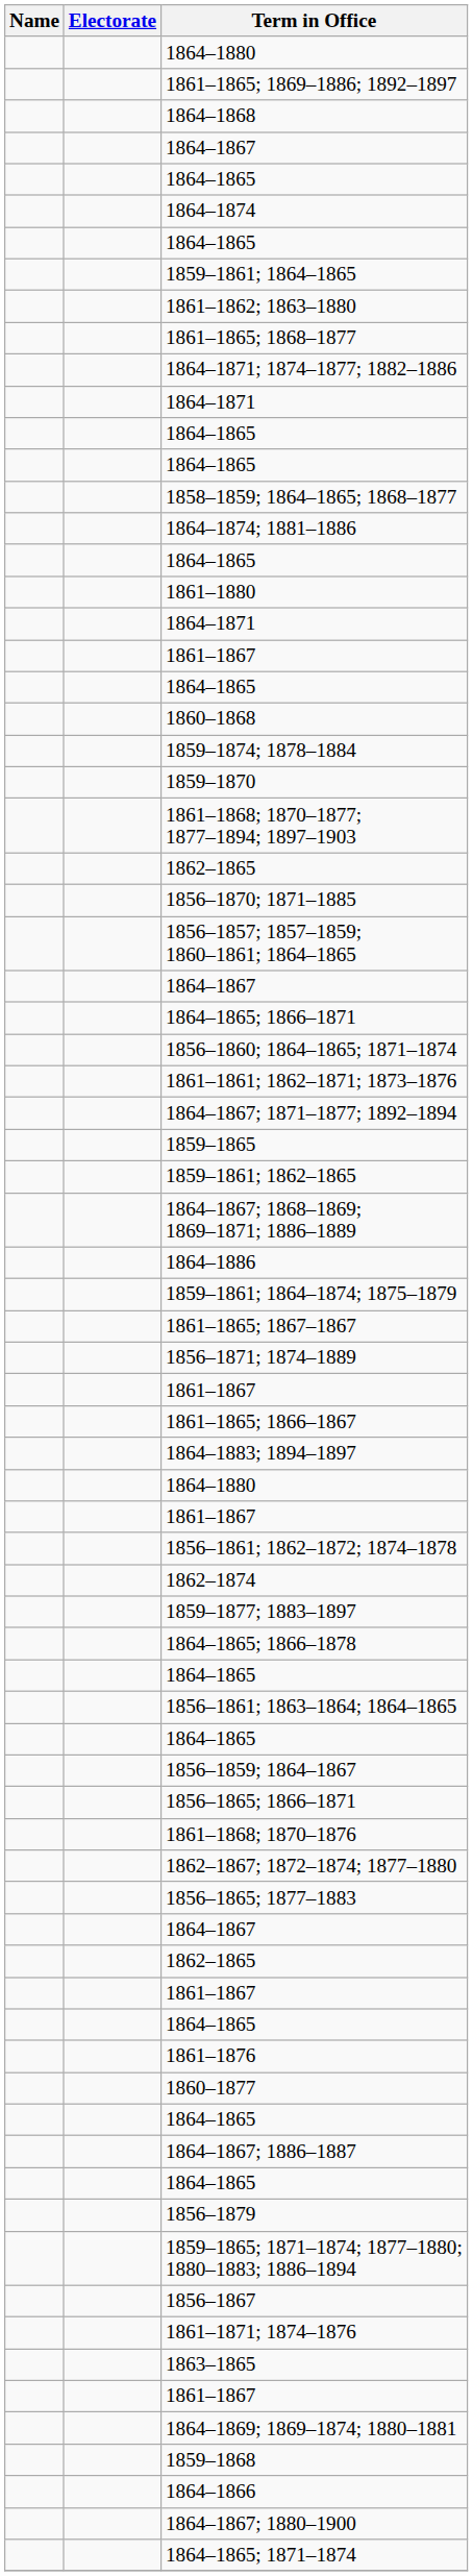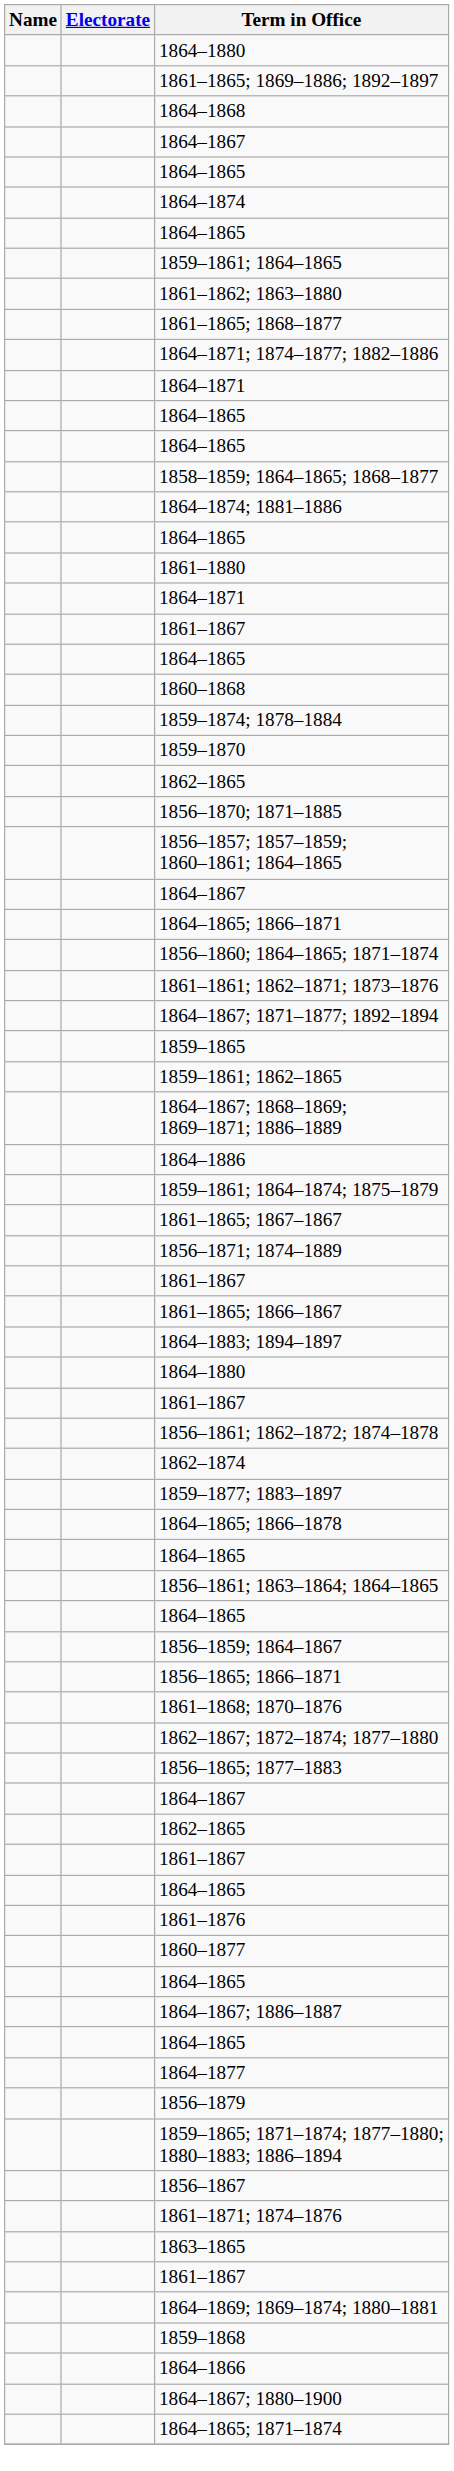- row: 1861–1868; 1870–1877; 1877–1894; 1897–1903
+ row: 1864–1877
